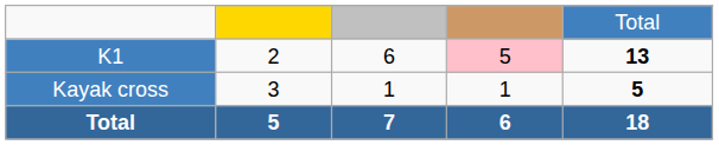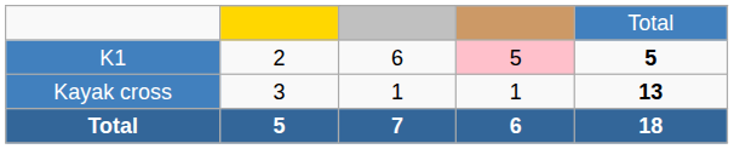K1 | column 5: 13 -> 5
Kayak cross | column 5: 5 -> 13
